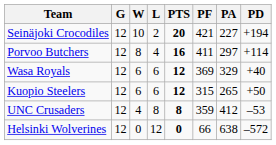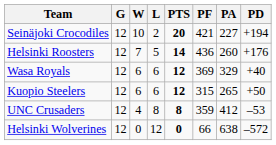- row: Porvoo Butchers | 12 | 8 | 4 | 16 | 411 | 297 | +114
+ row: Helsinki Roosters | 12 | 7 | 5 | 14 | 436 | 260 | +176
